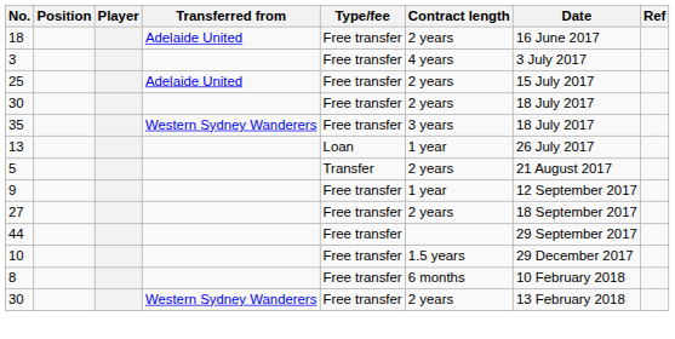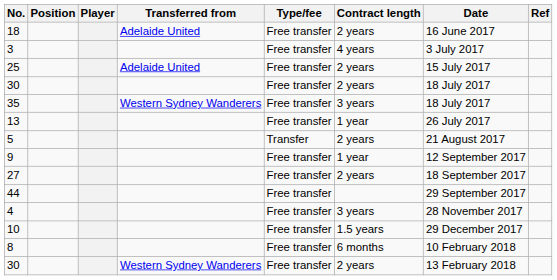13 | Type/fee: Loan -> Free transfer
+ row: 4 | Free transfer | 3 years | 28 November 2017
